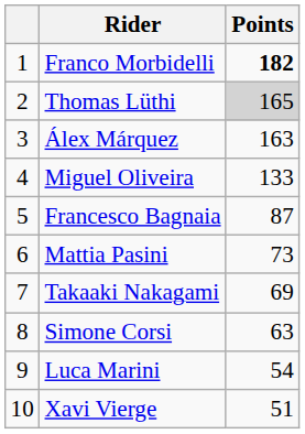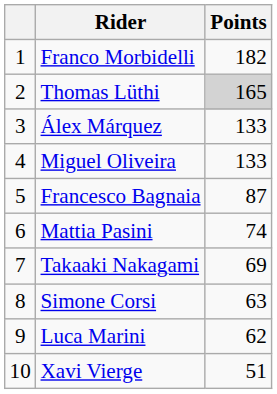Franco Morbidelli | Points: bold -> normal
Álex Márquez | Points: 163 -> 133
Mattia Pasini | Points: 73 -> 74
Luca Marini | Points: 54 -> 62
